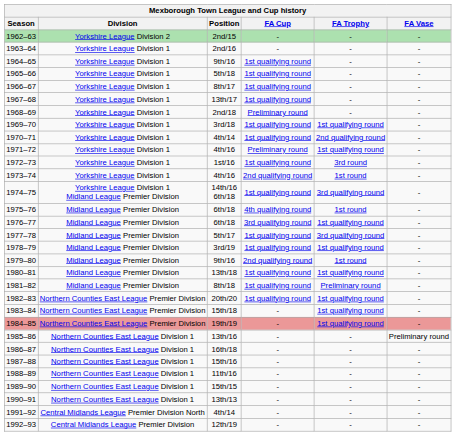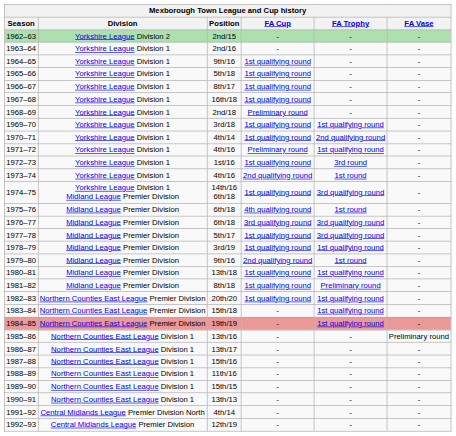1967–68 | Position: 13th/17 -> 16th/18
1976–77 | FA Trophy: 1st qualifying round -> 3rd qualifying round
1986–87 | Position: 16th/18 -> 13th/17
